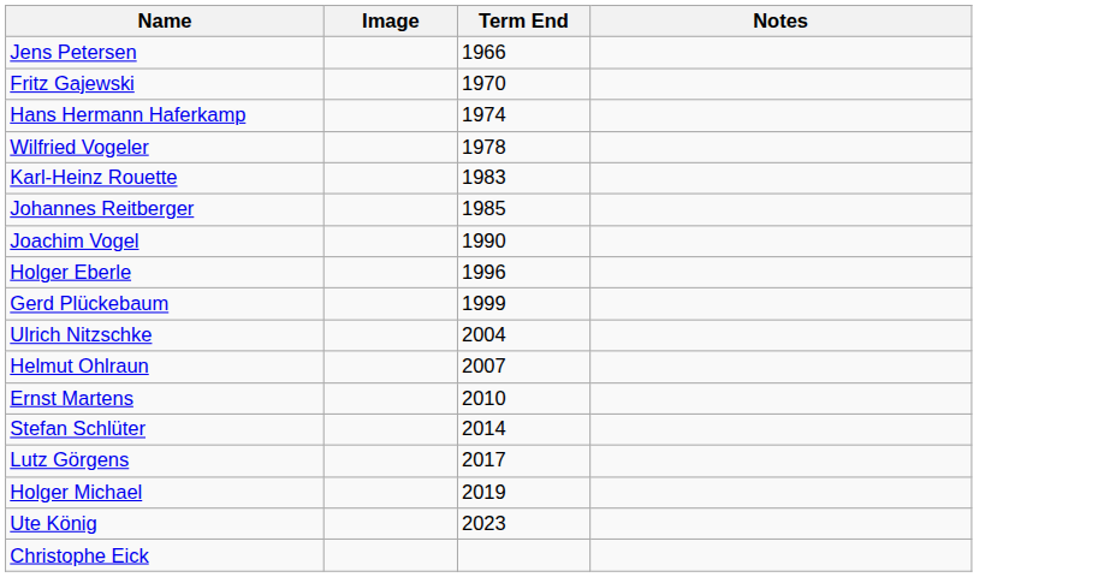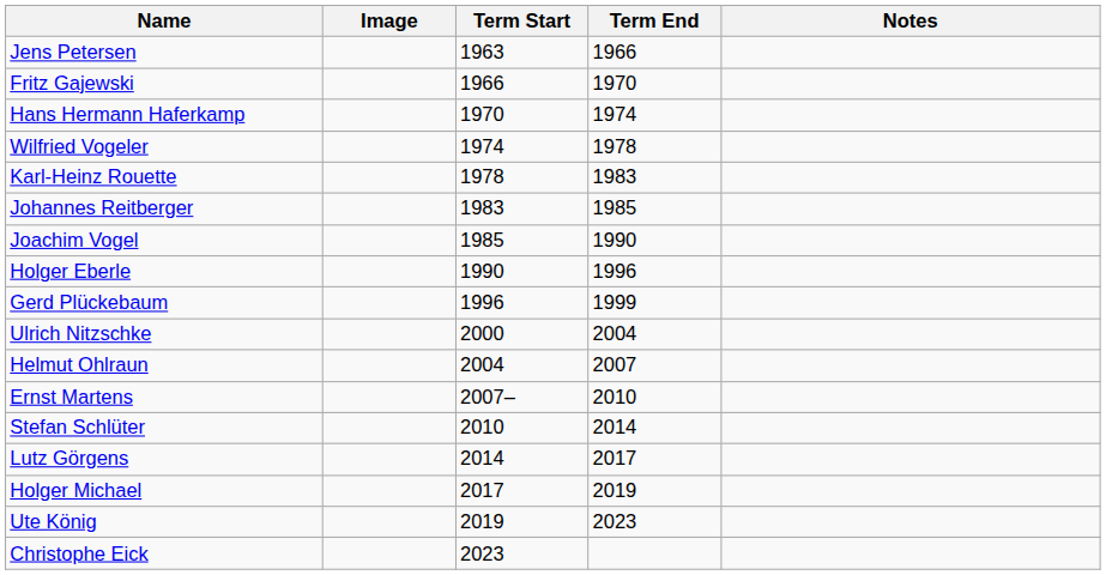+ column: Term Start | 1963 | 1966 | 1970 | 1974 | 1978 | 1983 | 1985 | 1990 | 1996 | 2000 | 2004 | 2007– | 2010 | 2014 | 2017 | 2019 | 2023
